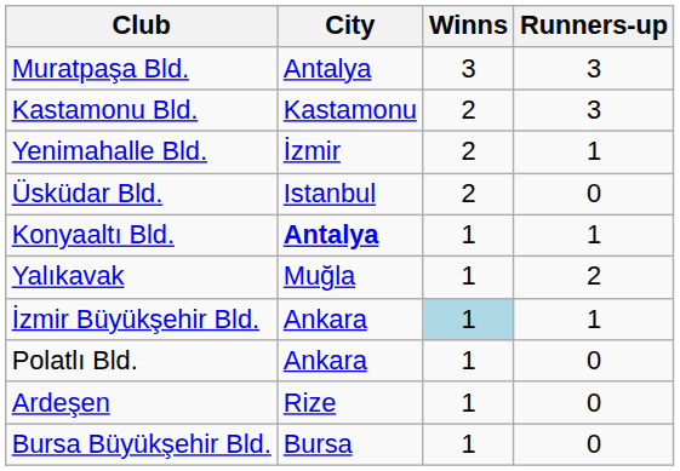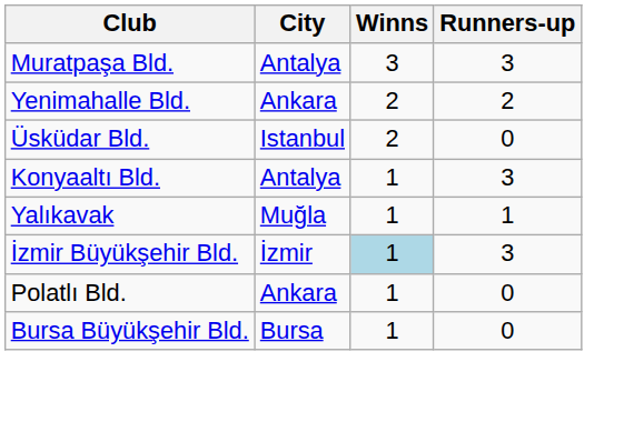- row: Kastamonu Bld. | Kastamonu | 2 | 3
Yenimahalle Bld. | City: İzmir -> Ankara
Yenimahalle Bld. | Runners-up: 1 -> 2
Konyaaltı Bld. | City: bold -> normal
Konyaaltı Bld. | Runners-up: 1 -> 3
Yalıkavak | Runners-up: 2 -> 1
İzmir Büyükşehir Bld. | City: Ankara -> İzmir
İzmir Büyükşehir Bld. | Runners-up: 1 -> 3
- row: Ardeşen | Rize | 1 | 0
